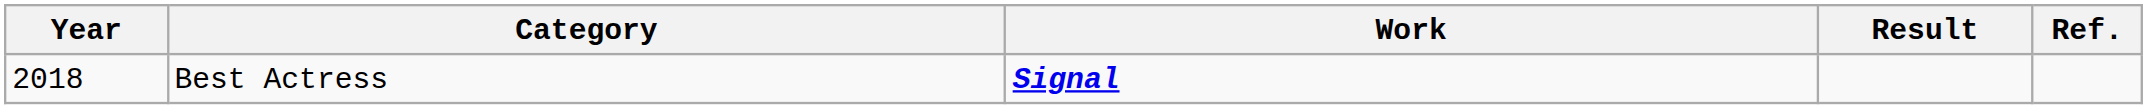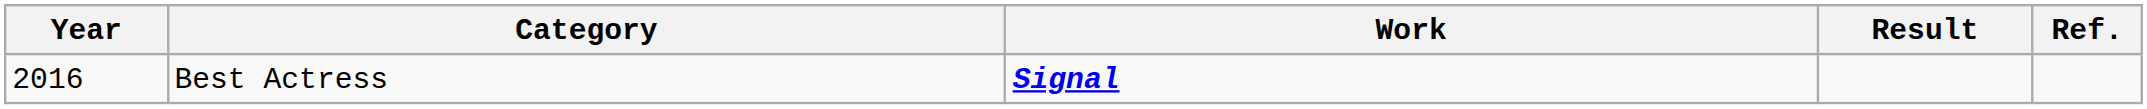Best Actress | Year: 2018 -> 2016
